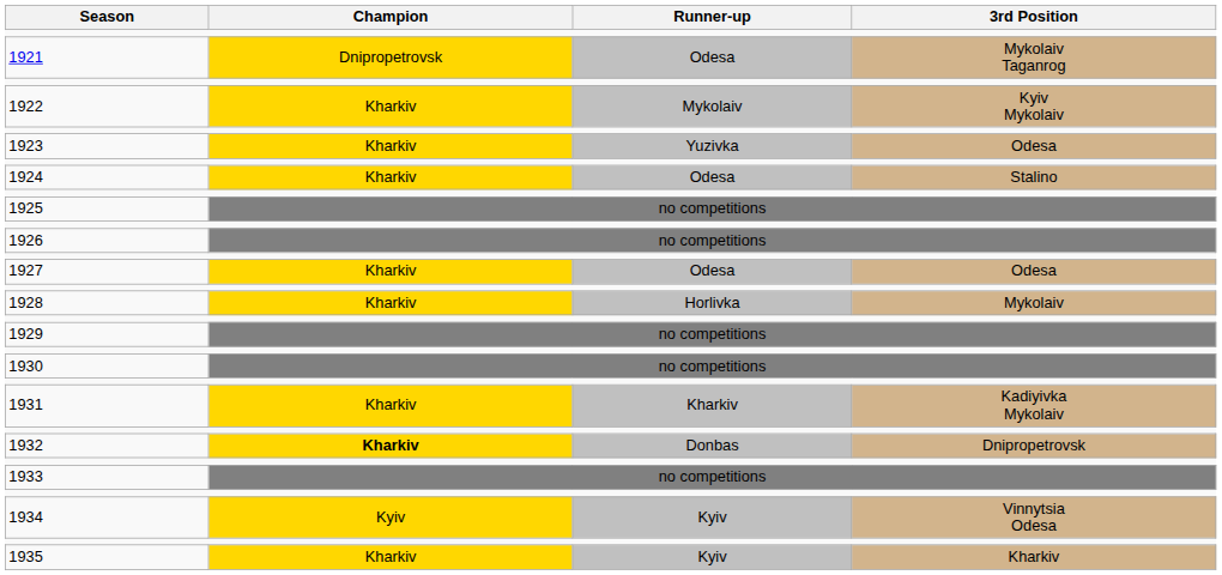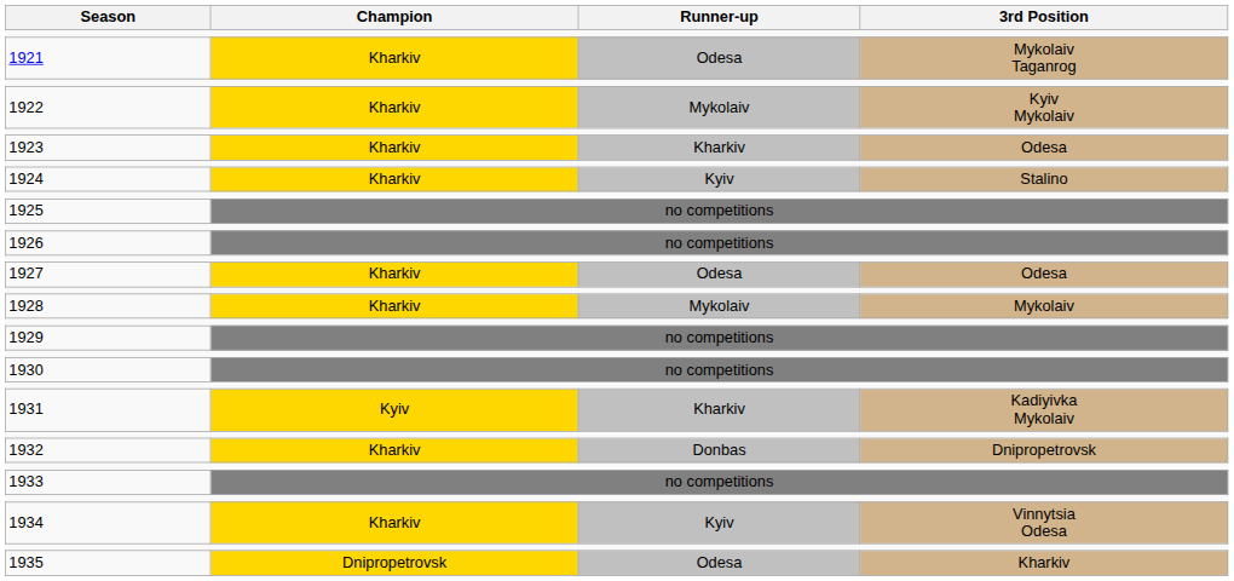1921 | Champion: Dnipropetrovsk -> Kharkiv
1923 | Runner-up: Yuzivka -> Kharkiv
1924 | Runner-up: Odesa -> Kyiv
1928 | Runner-up: Horlivka -> Mykolaiv
1931 | Champion: Kharkiv -> Kyiv
1932 | Champion: bold -> normal
1934 | Champion: Kyiv -> Kharkiv
1935 | Champion: Kharkiv -> Dnipropetrovsk
1935 | Runner-up: Kyiv -> Odesa
